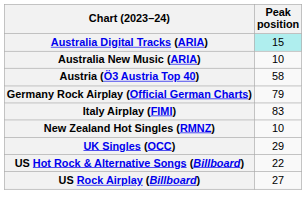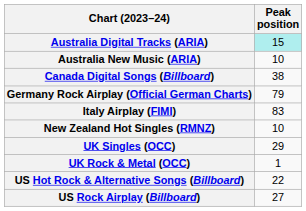- row: Austria (Ö3 Austria Top 40) | 58
+ row: Canada Digital Songs (Billboard) | 38
+ row: UK Rock & Metal (OCC) | 1
